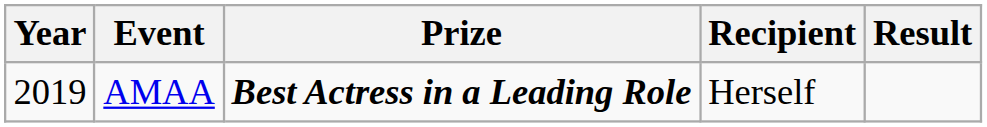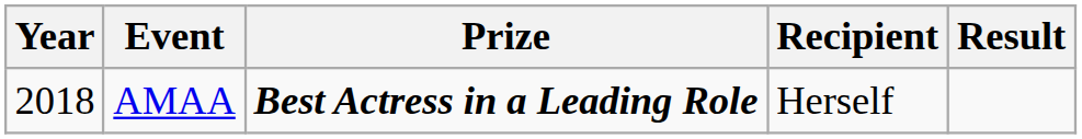AMAA | Year: 2019 -> 2018
